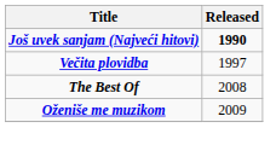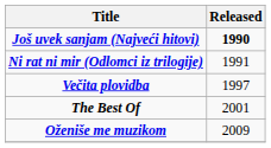+ row: Ni rat ni mir (Odlomci iz trilogije) | 1991
The Best Of | Released: 2008 -> 2001
